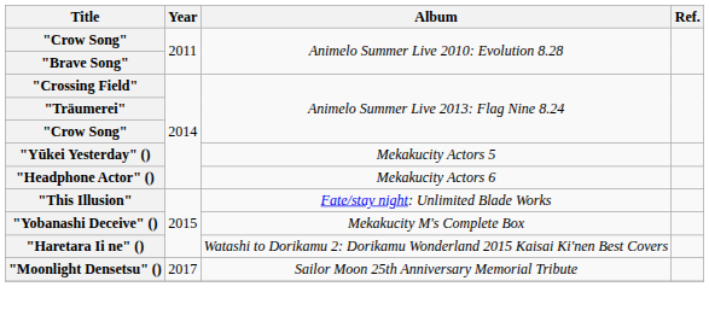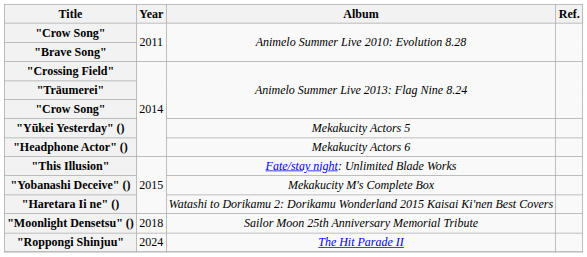"Moonlight Densetsu" () | Year: 2017 -> 2018
+ row: "Roppongi Shinjuu" | 2024 | The Hit Parade II
